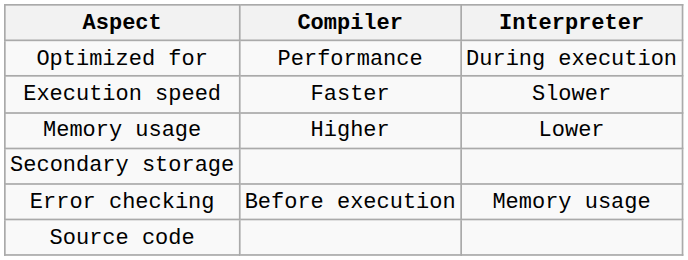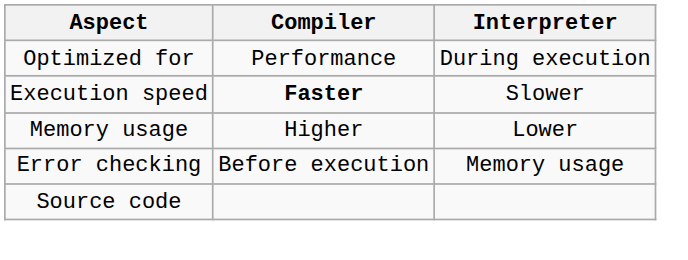Execution speed | Compiler: normal -> bold
- row: Secondary storage
